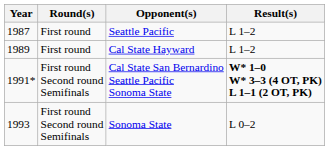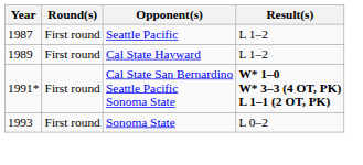Cal State San Bernardino Seattle Pacific Sonoma State | Round(s): First round Second round Semifinals -> First round
Sonoma State | Round(s): First round Second round Semifinals -> First round
